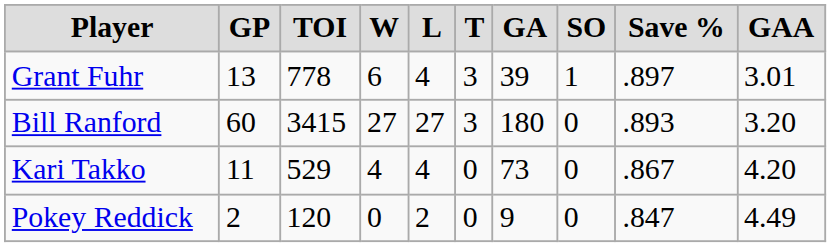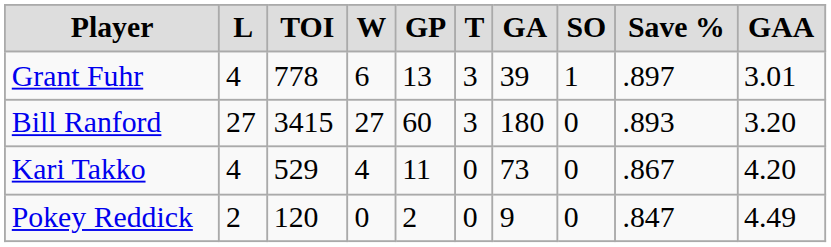columns swapped: GP <-> L
